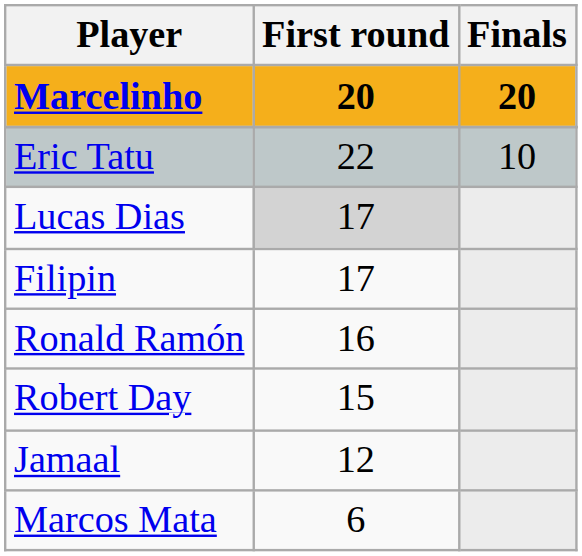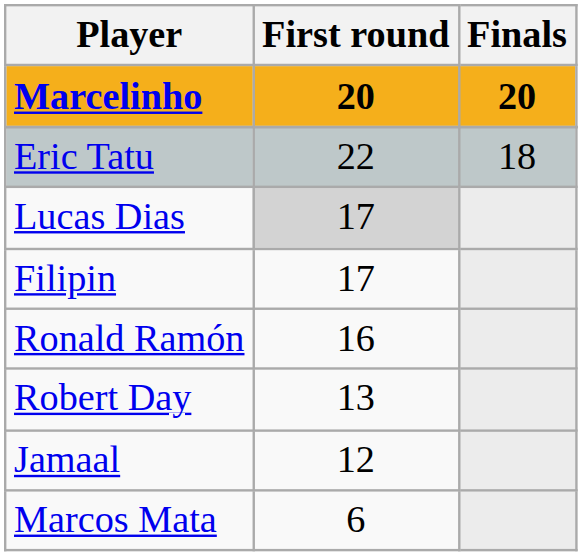Eric Tatu | Finals: 10 -> 18
Robert Day | First round: 15 -> 13
